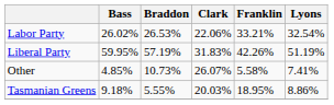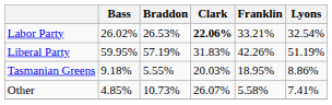Labor Party | Clark: normal -> bold
rows swapped: Tasmanian Greens <-> Other
